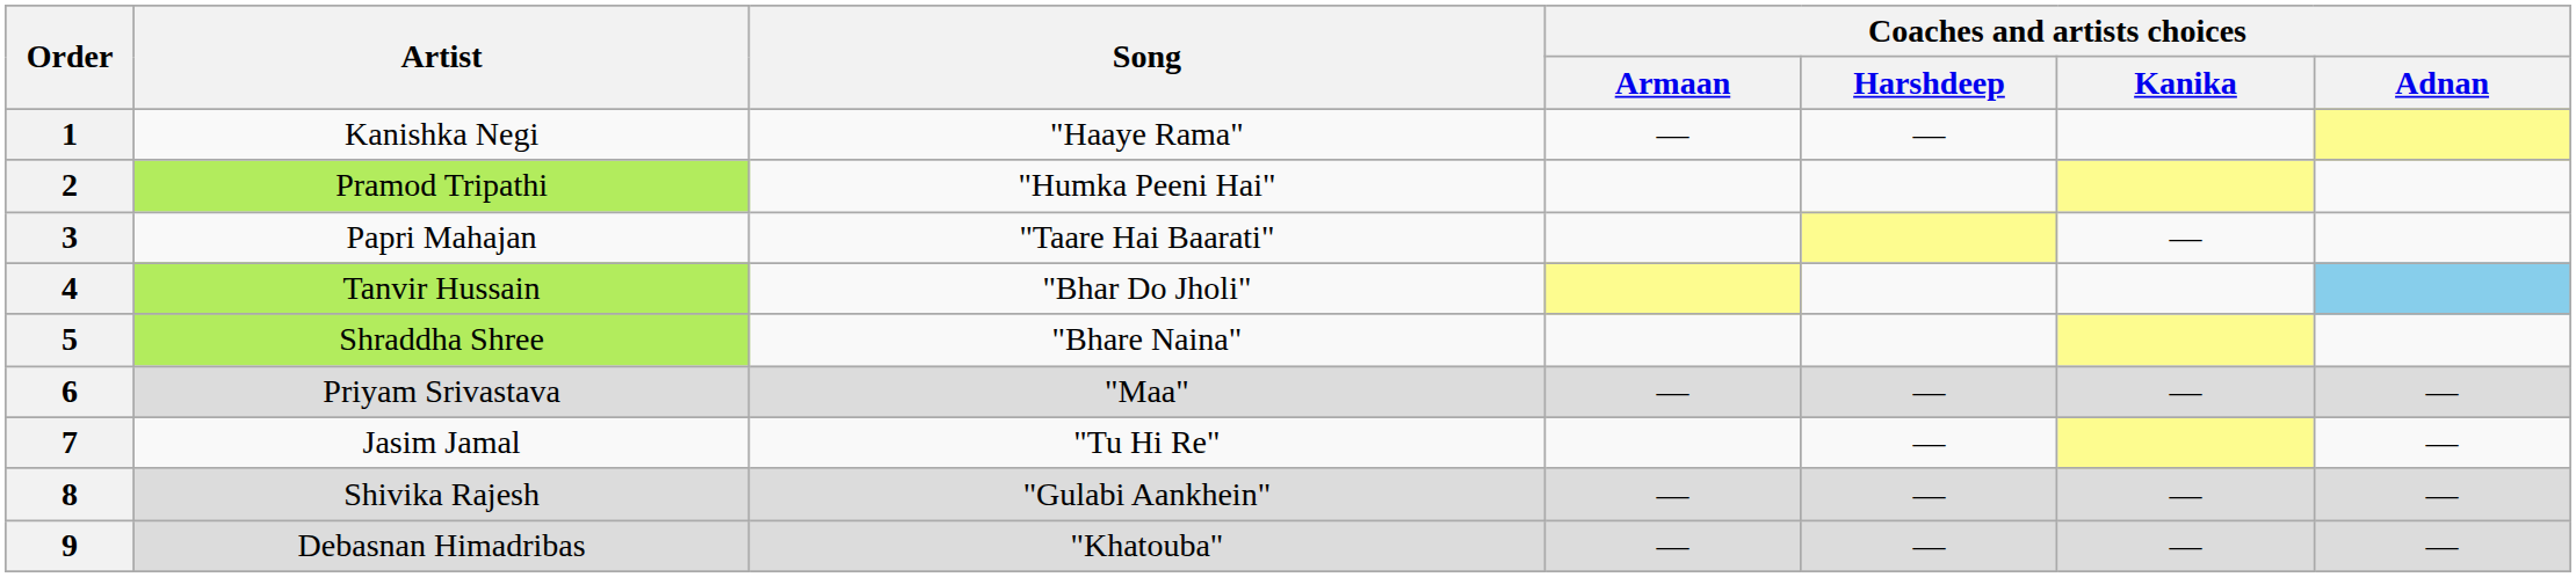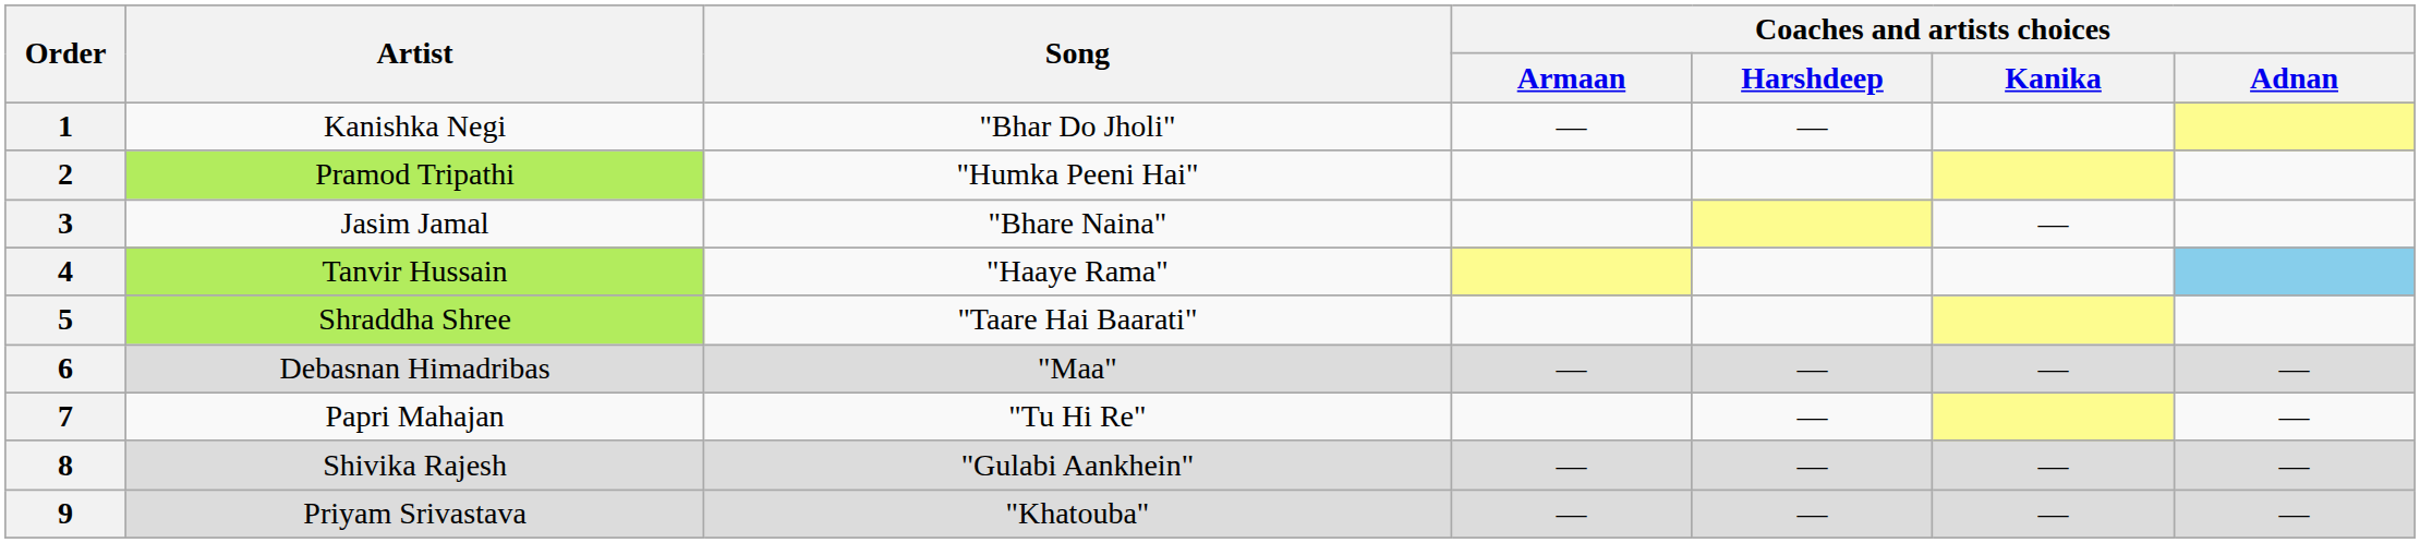1 | Song: "Haaye Rama" -> "Bhar Do Jholi"
3 | Artist: Papri Mahajan -> Jasim Jamal
3 | Song: "Taare Hai Baarati" -> "Bhare Naina"
4 | Song: "Bhar Do Jholi" -> "Haaye Rama"
5 | Song: "Bhare Naina" -> "Taare Hai Baarati"
6 | Artist: Priyam Srivastava -> Debasnan Himadribas
7 | Artist: Jasim Jamal -> Papri Mahajan
9 | Artist: Debasnan Himadribas -> Priyam Srivastava
